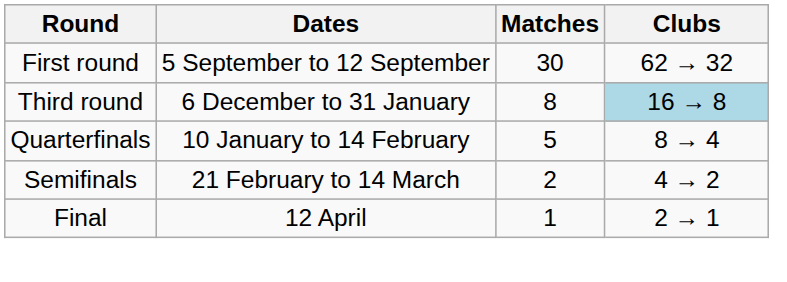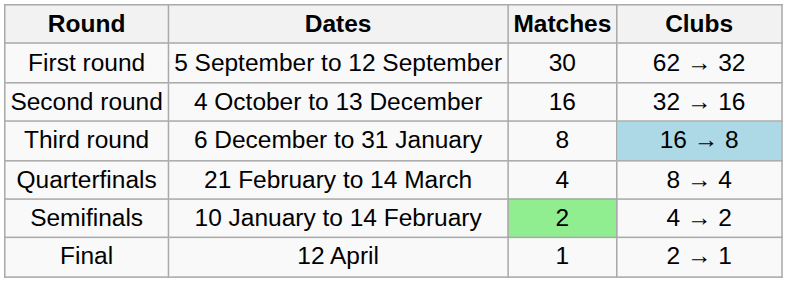+ row: Second round | 4 October to 13 December | 16 | 32 → 16
Quarterfinals | Dates: 10 January to 14 February -> 21 February to 14 March
Quarterfinals | Matches: 5 -> 4
Semifinals | Dates: 21 February to 14 March -> 10 January to 14 February
Semifinals | Matches: no background -> lightgreen background
